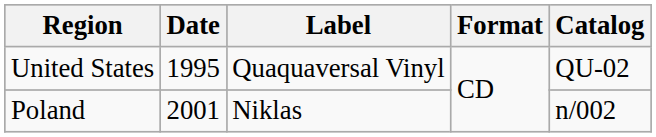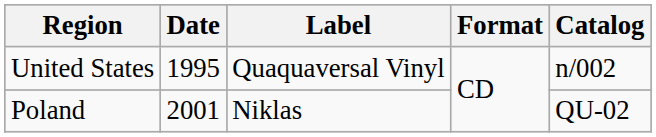United States | Catalog: QU-02 -> n/002
Poland | Catalog: n/002 -> QU-02
